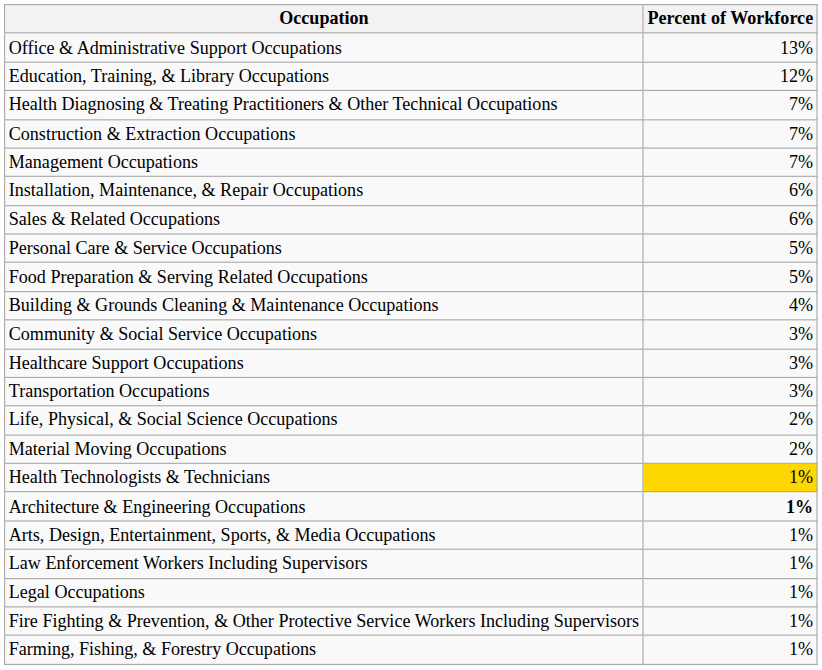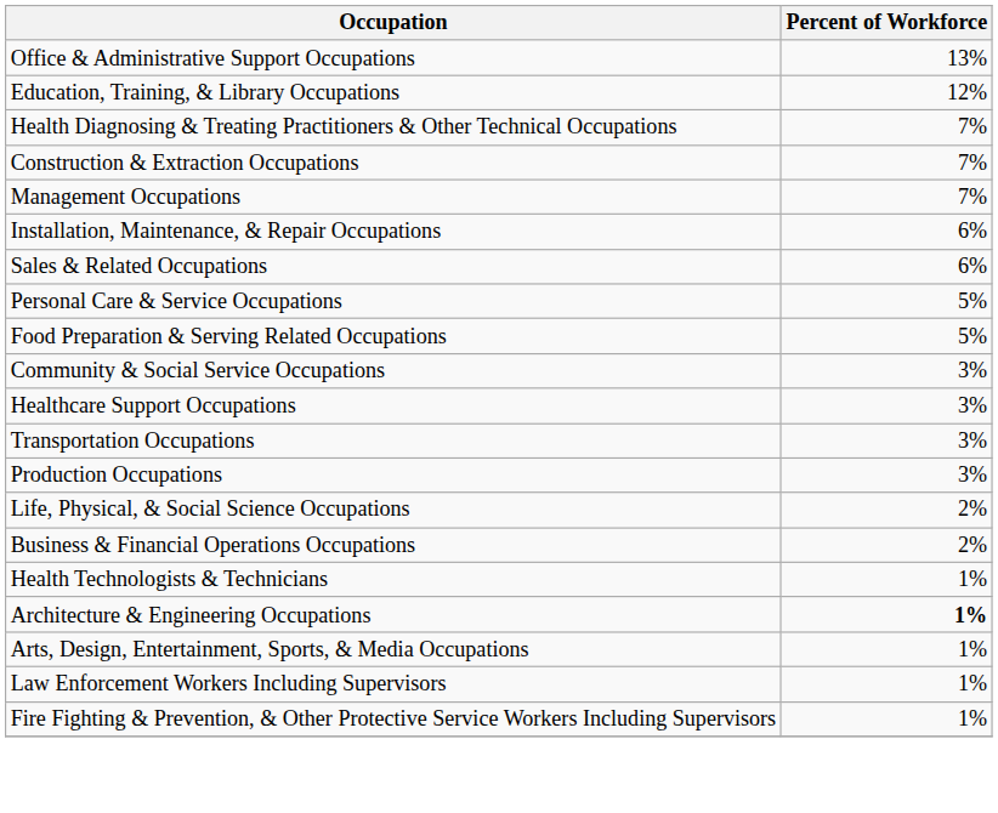- row: Building & Grounds Cleaning & Maintenance Occupations | 4%
+ row: Production Occupations | 3%
- row: Material Moving Occupations | 2%
+ row: Business & Financial Operations Occupations | 2%
Health Technologists & Technicians | Percent of Workforce: gold background -> no background
- row: Legal Occupations | 1%
- row: Farming, Fishing, & Forestry Occupations | 1%
